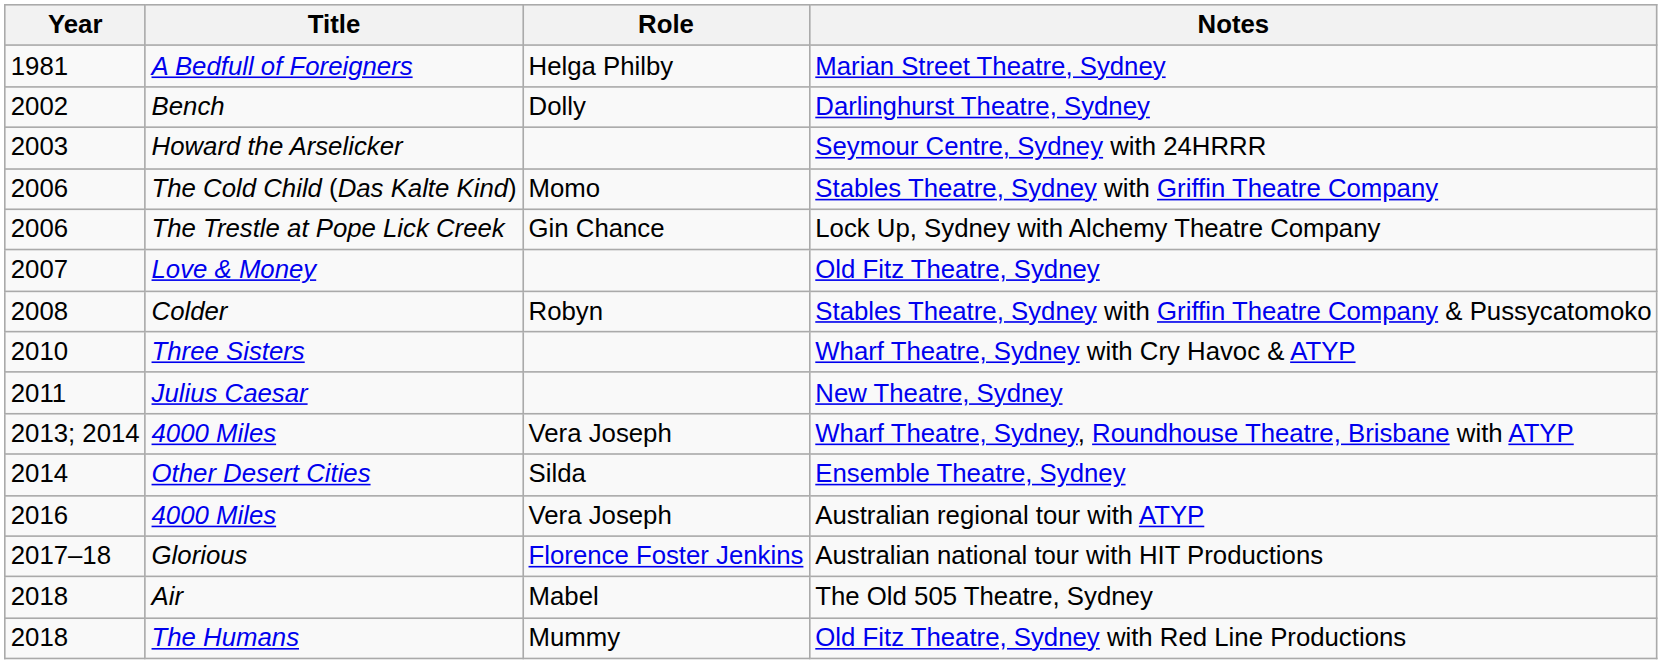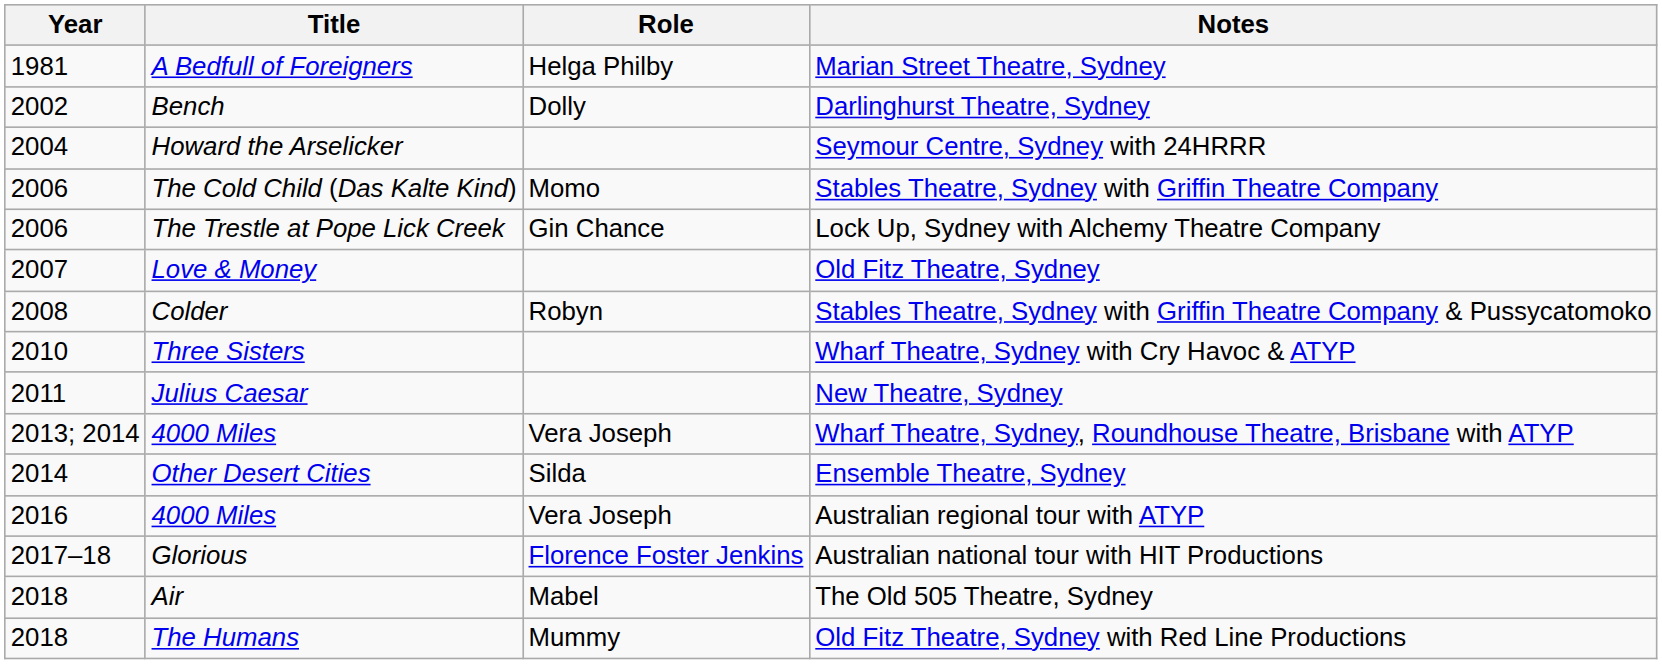Seymour Centre, Sydney with 24HRRR | Year: 2003 -> 2004
